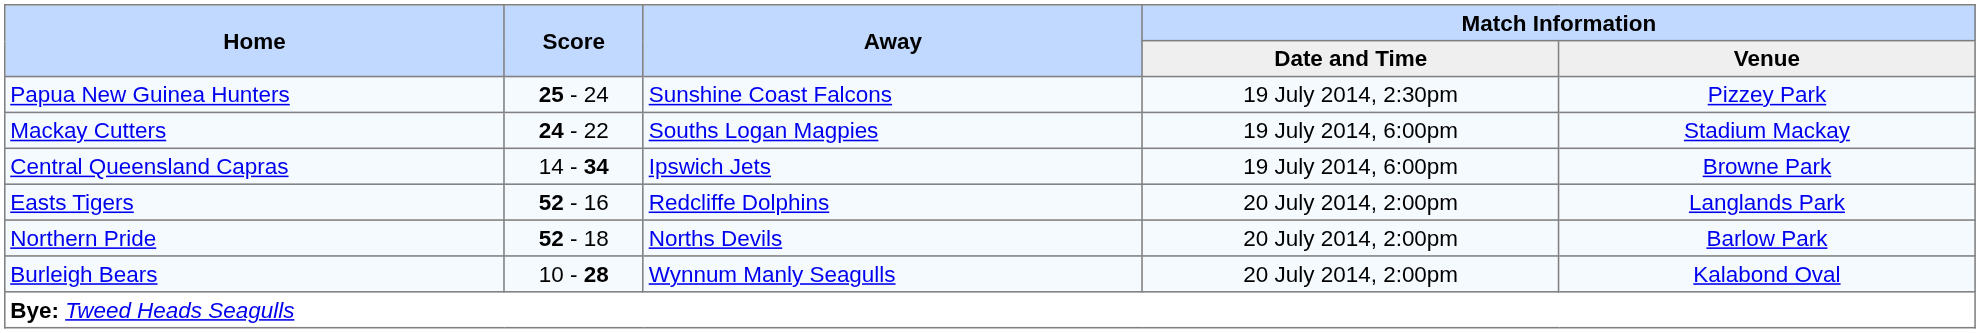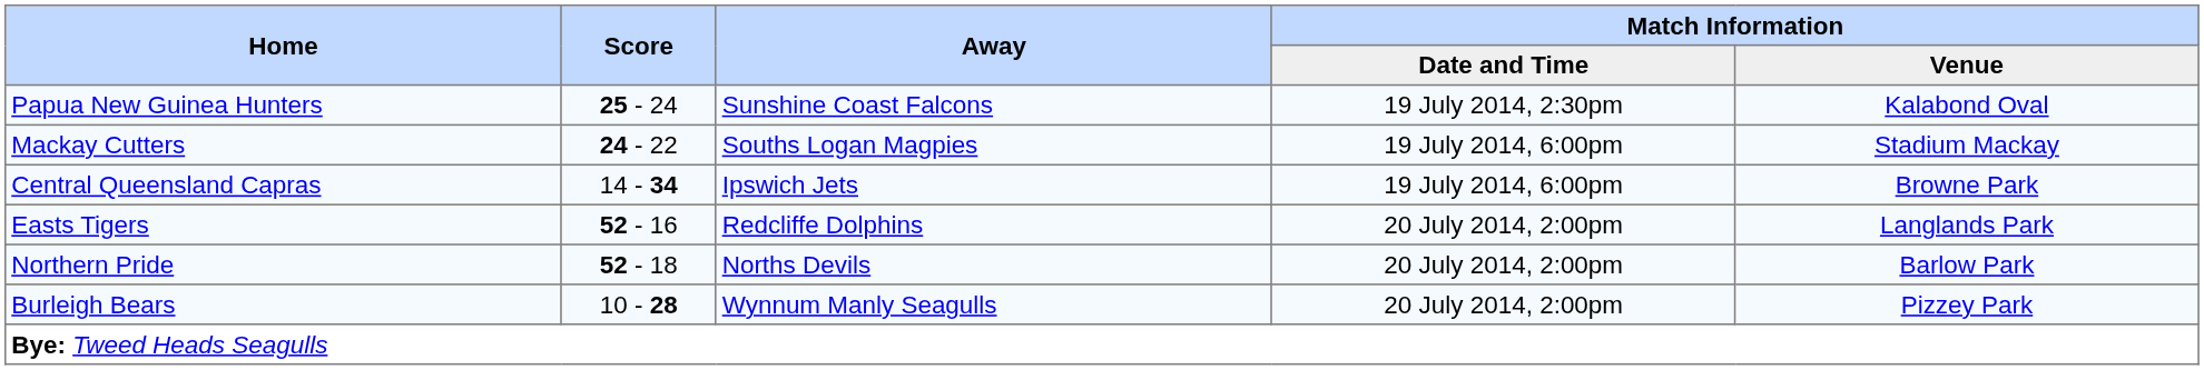Papua New Guinea Hunters | Match Information / Venue: Pizzey Park -> Kalabond Oval
Burleigh Bears | Match Information / Venue: Kalabond Oval -> Pizzey Park
